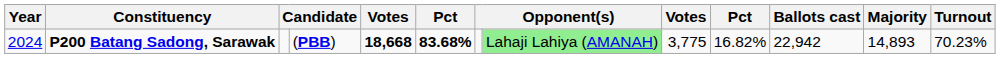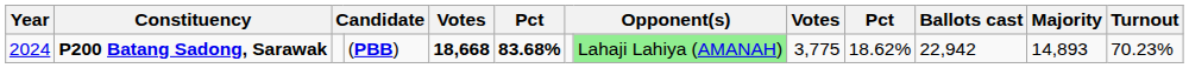P200 Batang Sadong, Sarawak | column 10: 16.82% -> 18.62%
